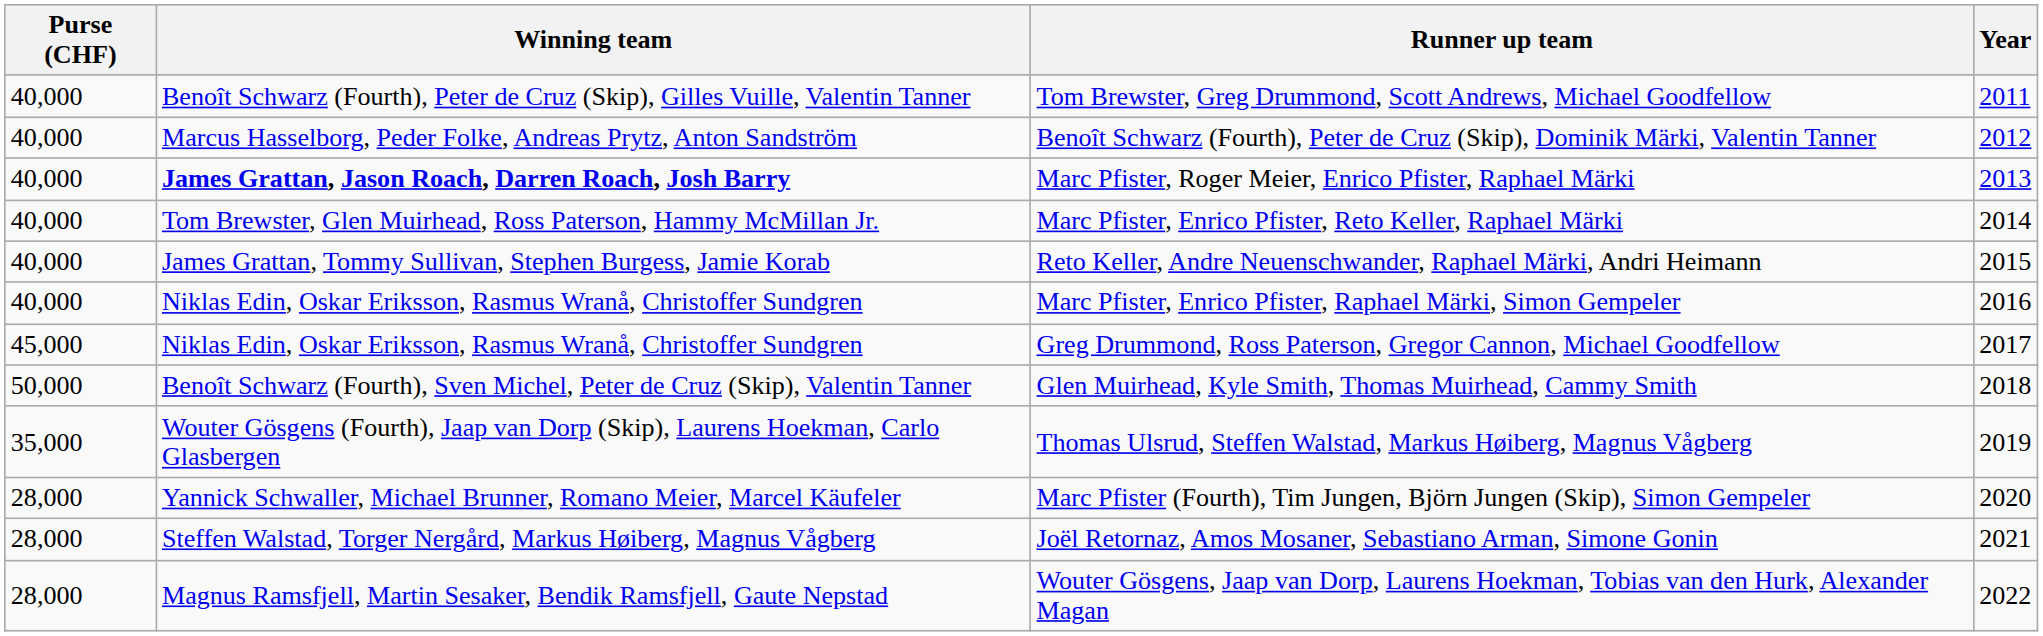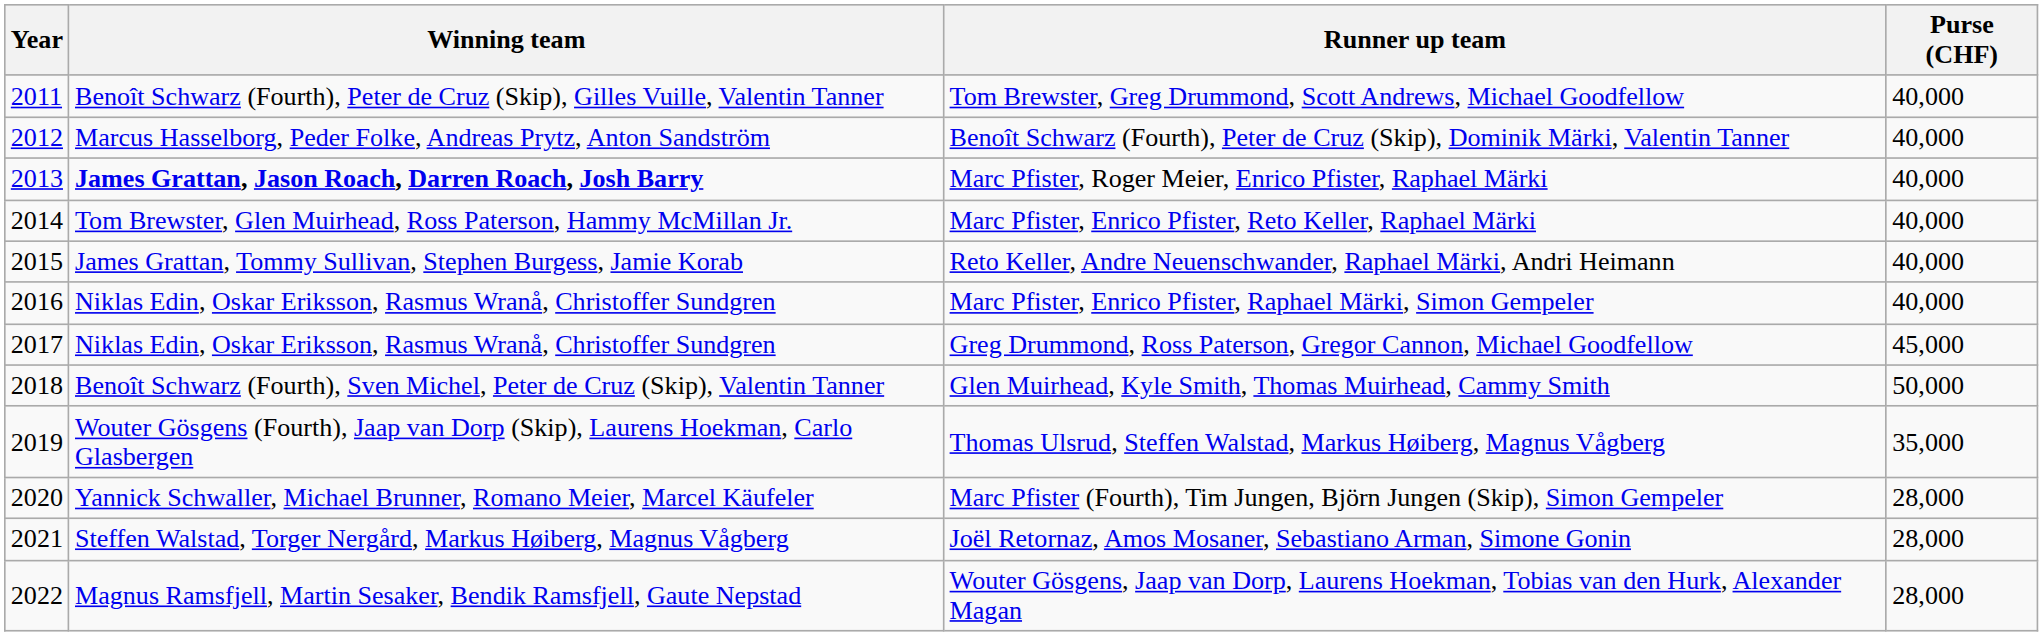columns swapped: Year <-> Purse (CHF)
